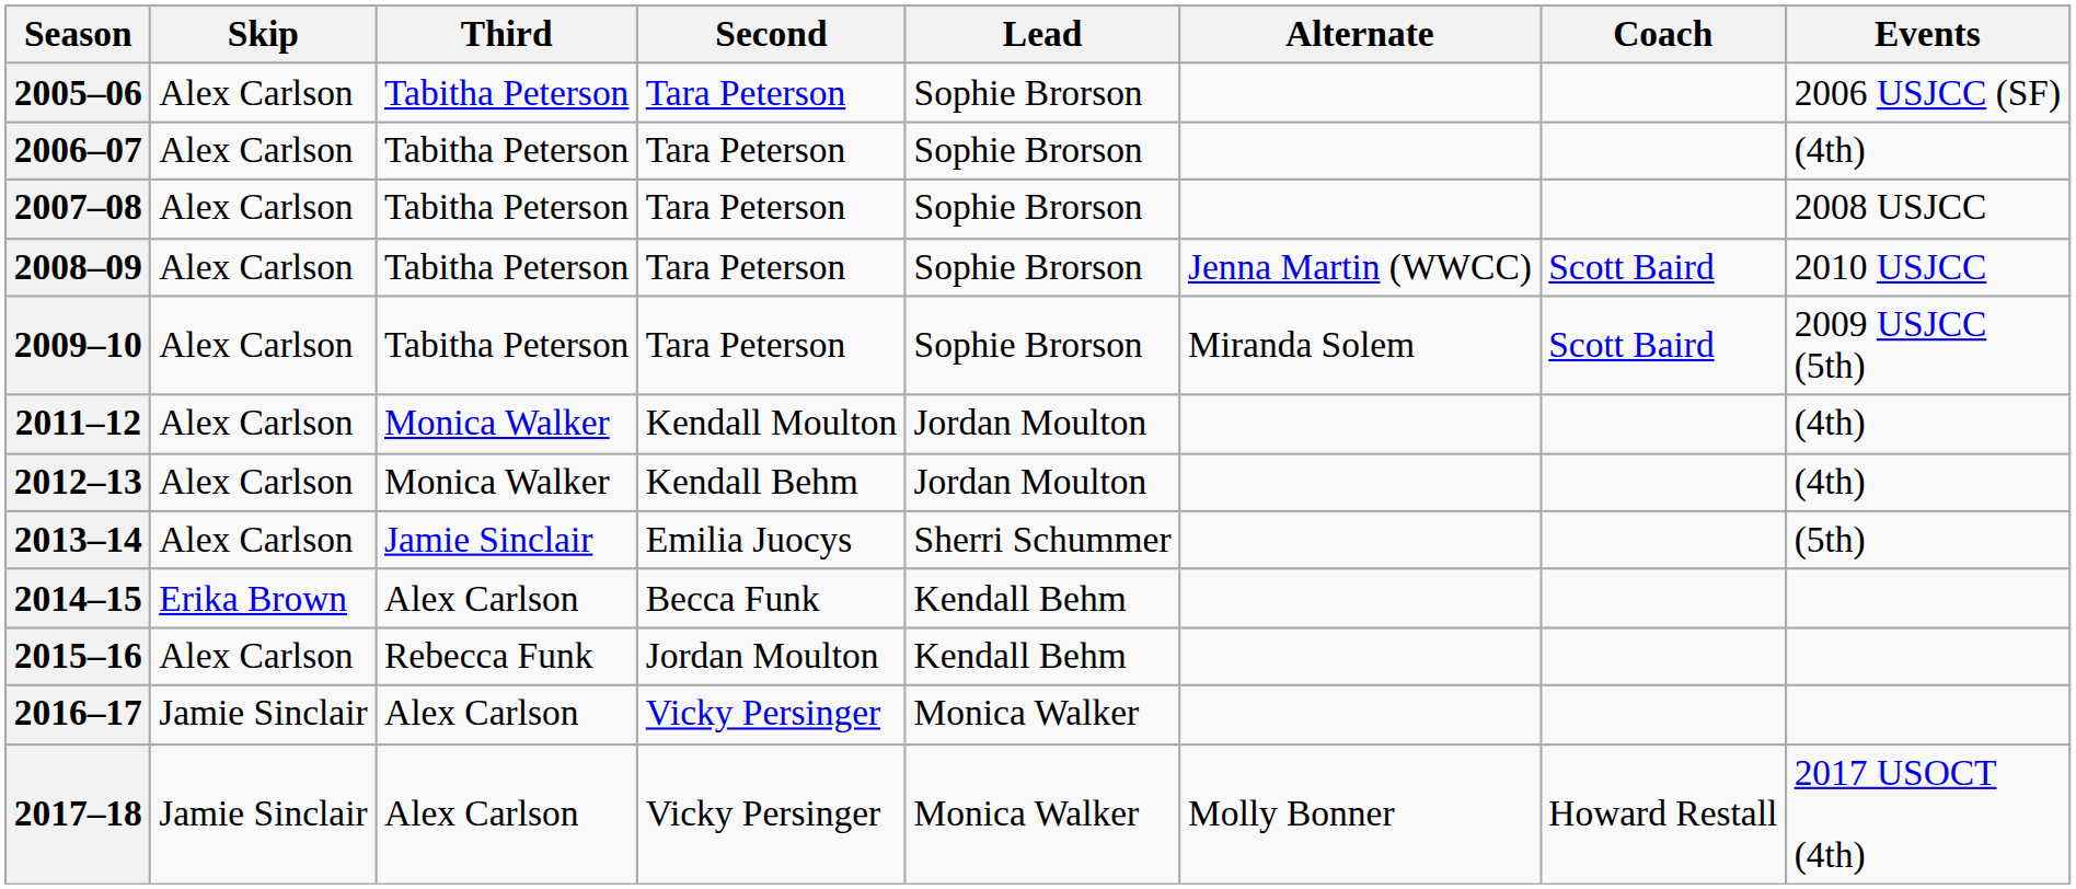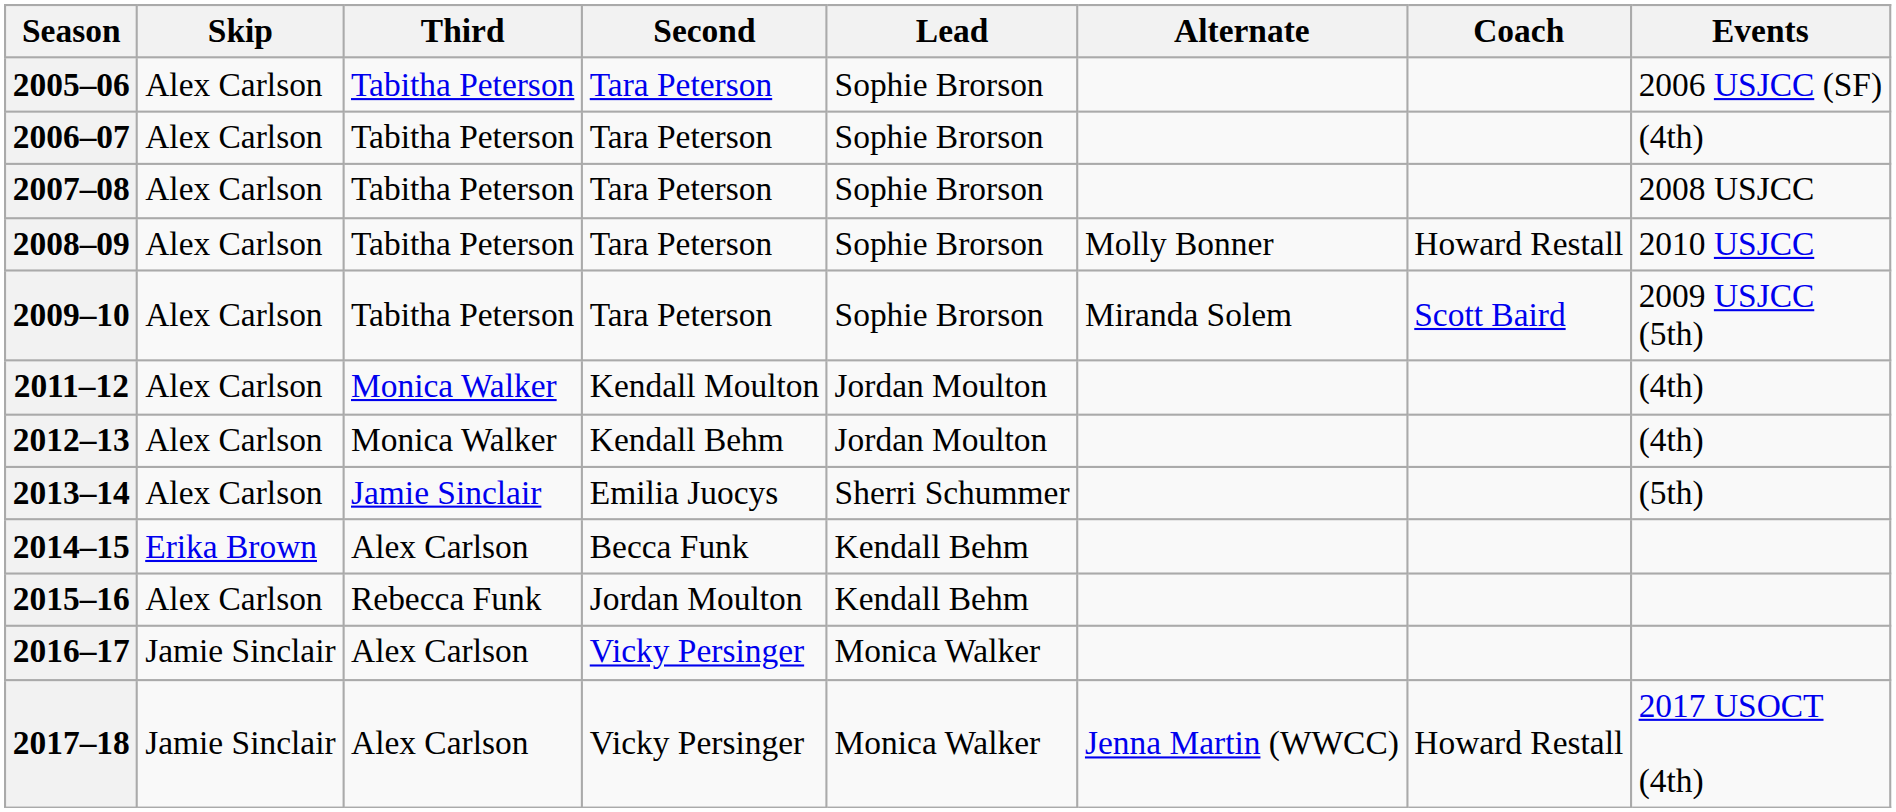2008–09 | Alternate: Jenna Martin (WWCC) -> Molly Bonner
2008–09 | Coach: Scott Baird -> Howard Restall
2017–18 | Alternate: Molly Bonner -> Jenna Martin (WWCC)
